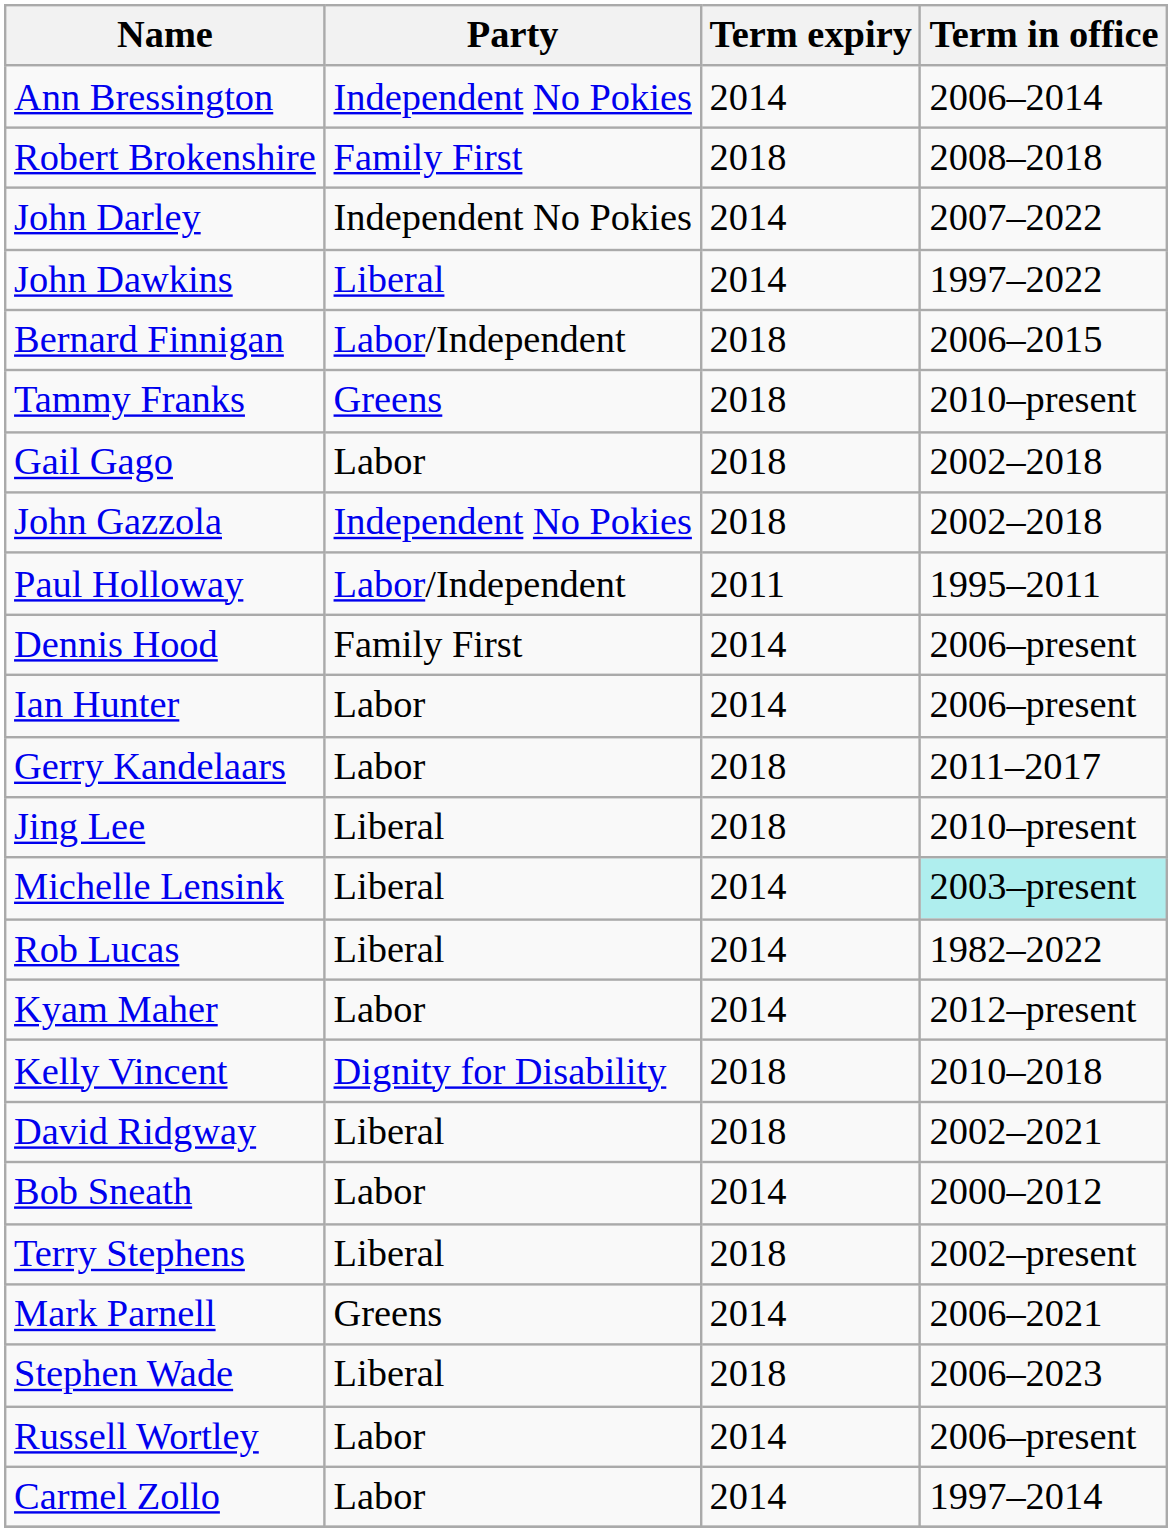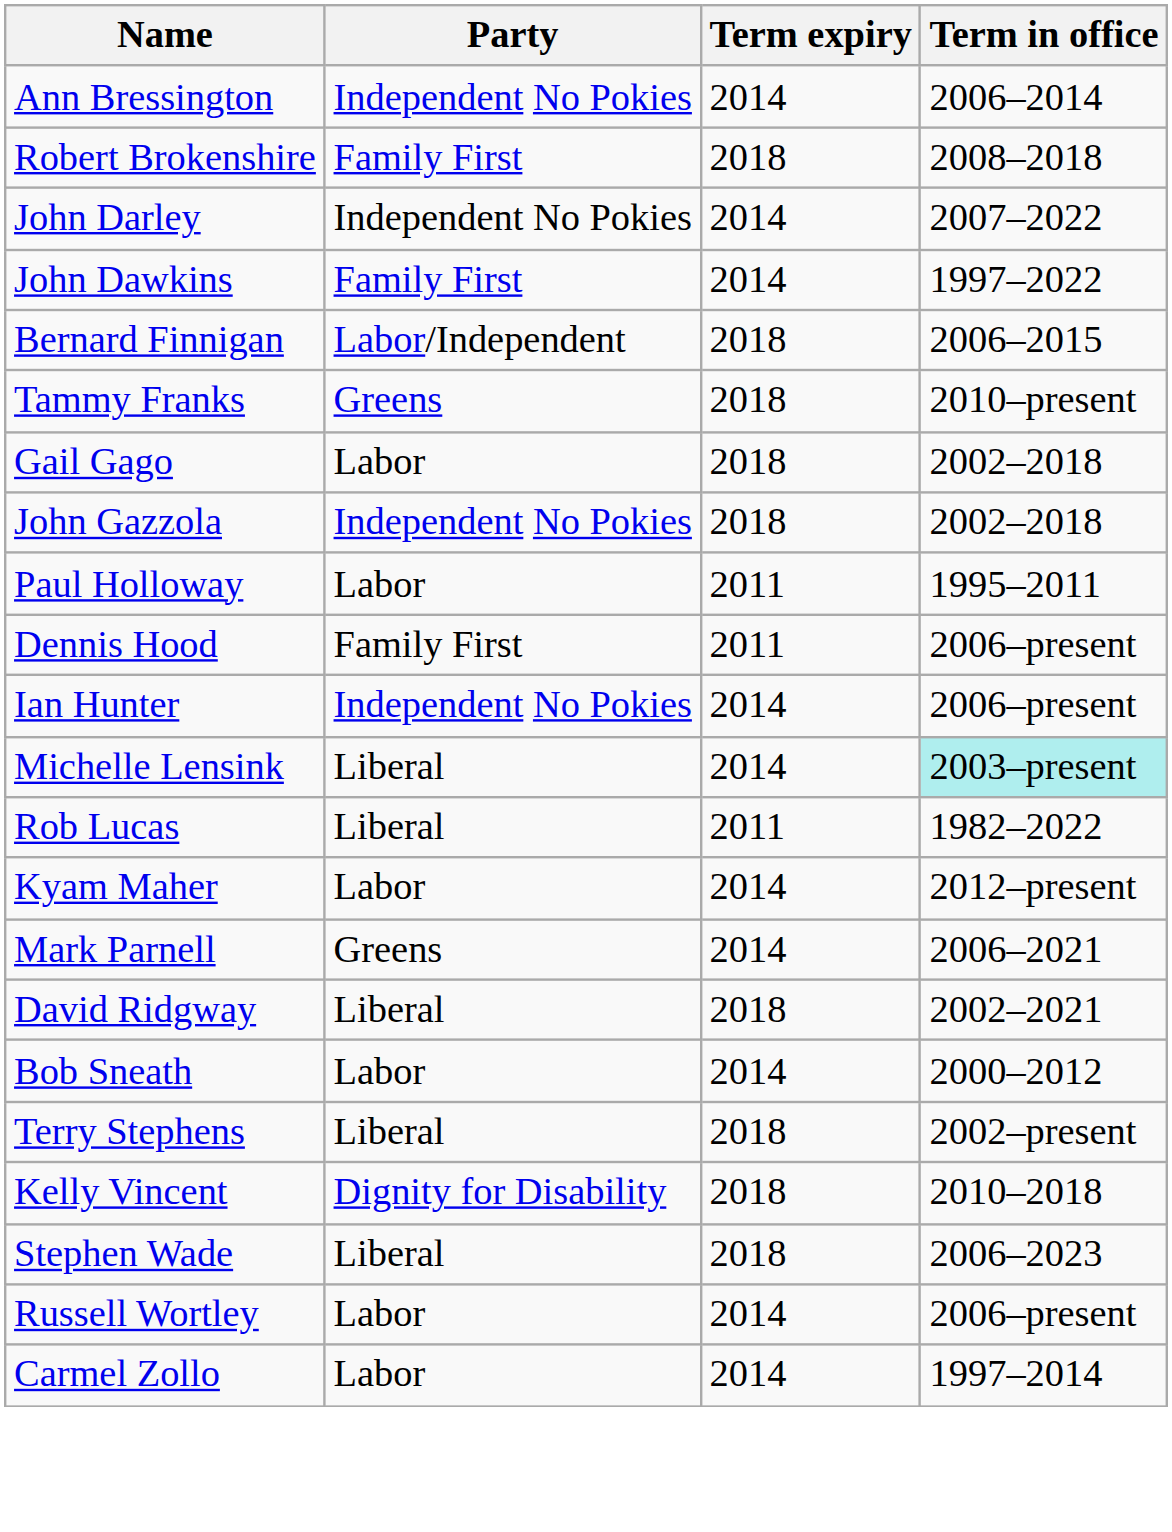John Dawkins | Party: Liberal -> Family First
Paul Holloway | Party: Labor/Independent -> Labor
Dennis Hood | Term expiry: 2014 -> 2011
Ian Hunter | Party: Labor -> Independent No Pokies
- row: Gerry Kandelaars | Labor | 2018 | 2011–2017
- row: Jing Lee | Liberal | 2018 | 2010–present
Rob Lucas | Term expiry: 2014 -> 2011
rows swapped: Mark Parnell <-> Kelly Vincent
